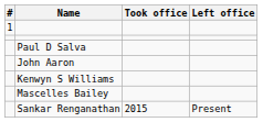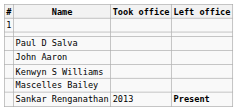Sankar Renganathan | Took office: 2015 -> 2013
Sankar Renganathan | Left office: normal -> bold
